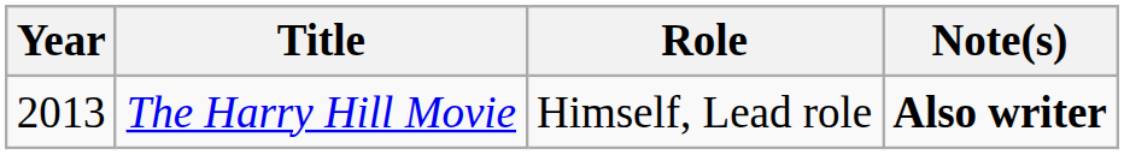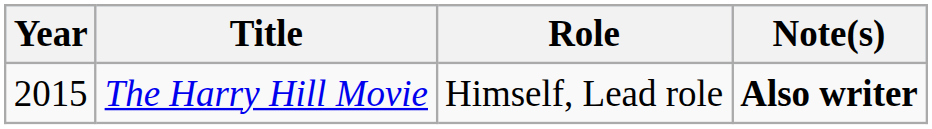The Harry Hill Movie | Year: 2013 -> 2015
